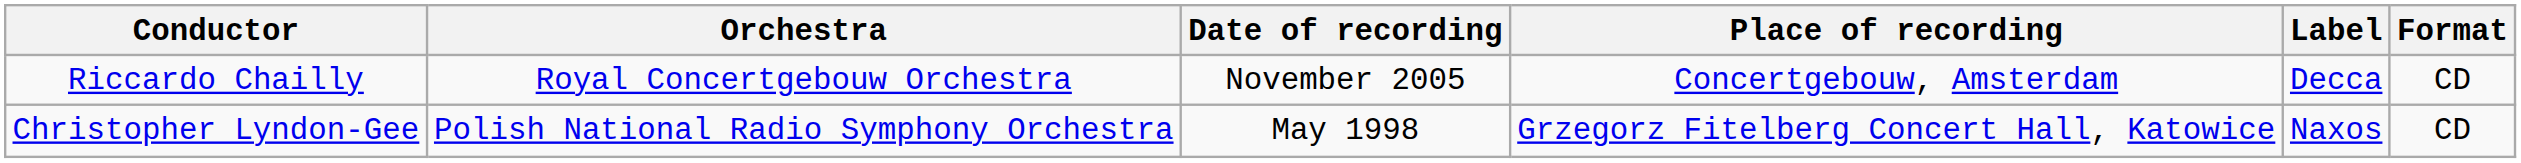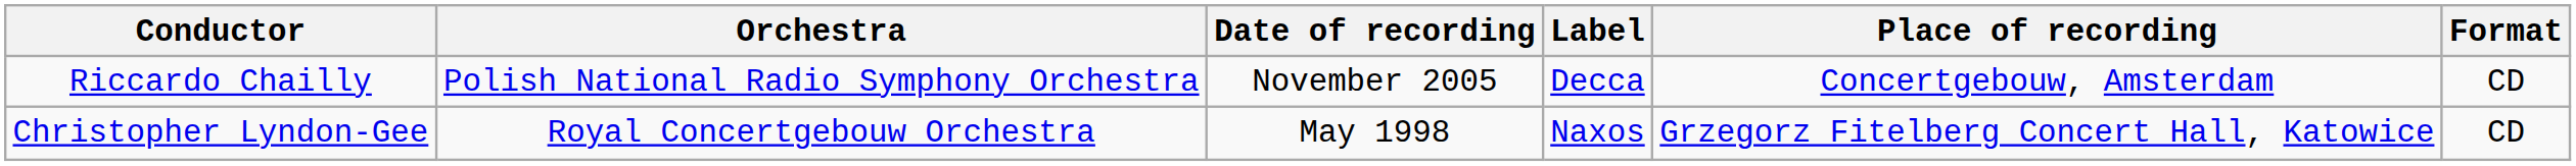columns swapped: Place of recording <-> Label
Riccardo Chailly | Orchestra: Royal Concertgebouw Orchestra -> Polish National Radio Symphony Orchestra
Christopher Lyndon-Gee | Orchestra: Polish National Radio Symphony Orchestra -> Royal Concertgebouw Orchestra
